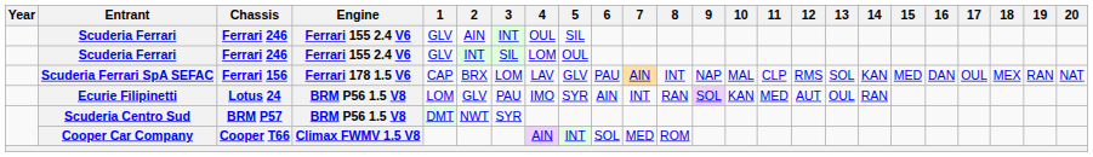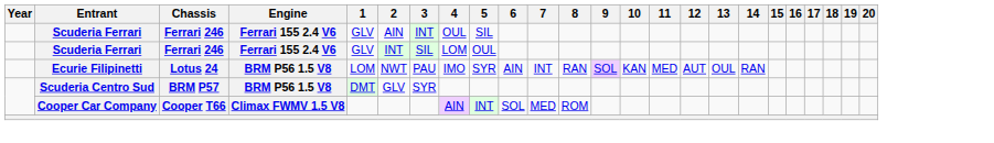- row: Scuderia Ferrari SpA SEFAC | Ferrari 156 | Ferrari 178 1.5 V6 | CAP | BRX | LOM | LAV | GLV | PAU | AIN | INT | NAP | MAL | CLP | RMS | SOL | KAN | MED | DAN | OUL | MEX | RAN | NAT
Ecurie Filipinetti | 2: GLV -> NWT
Scuderia Centro Sud | 2: NWT -> GLV
